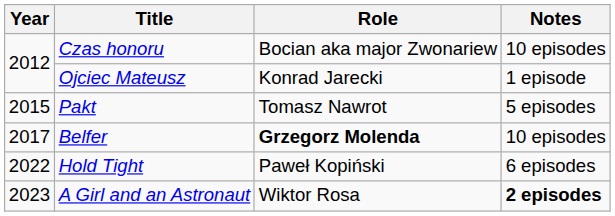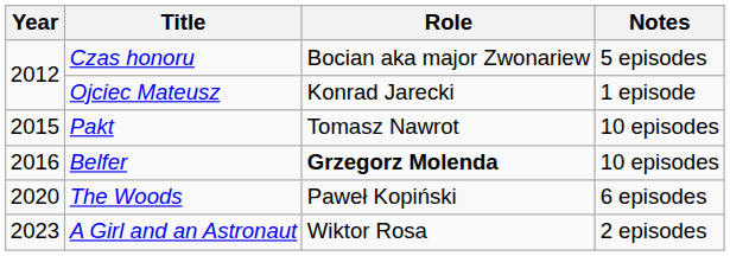Czas honoru | Notes: 10 episodes -> 5 episodes
Pakt | Notes: 5 episodes -> 10 episodes
Belfer | Year: 2017 -> 2016
+ row: 2020 | The Woods | Paweł Kopiński | 6 episodes
- row: 2022 | Hold Tight | Paweł Kopiński | 6 episodes
A Girl and an Astronaut | Notes: bold -> normal
